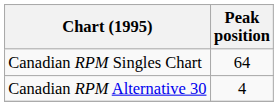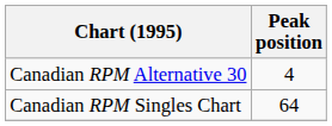rows swapped: Canadian RPM Singles Chart <-> Canadian RPM Alternative 30
